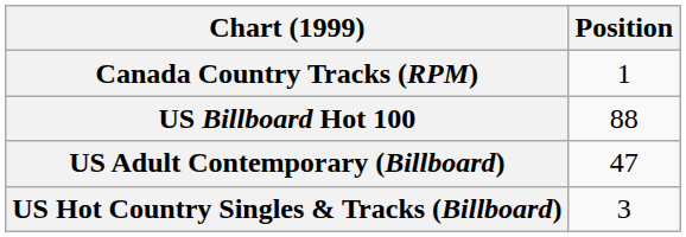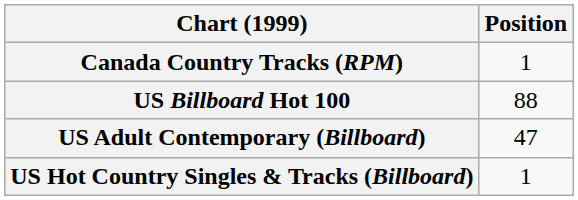US Hot Country Singles & Tracks (Billboard) | Position: 3 -> 1
